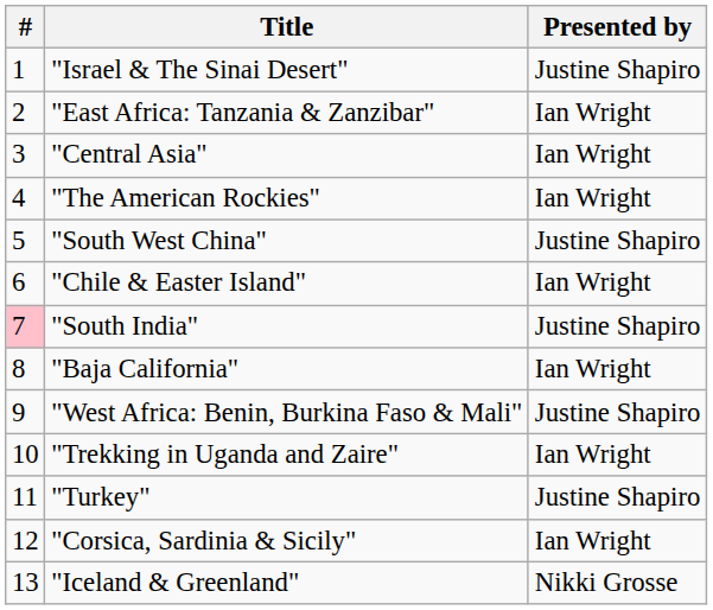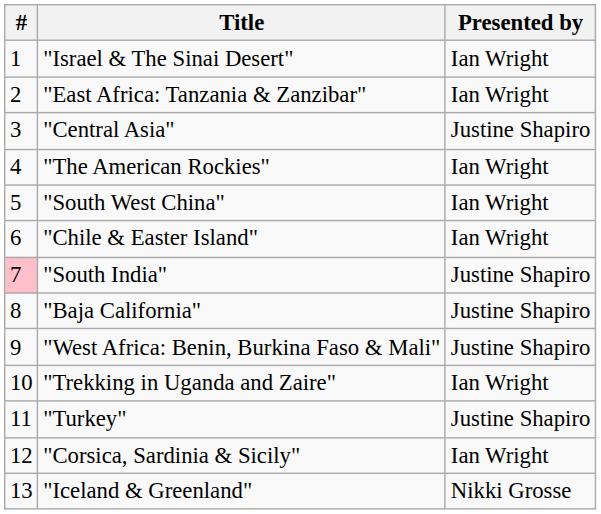"Israel & The Sinai Desert" | Presented by: Justine Shapiro -> Ian Wright
"Central Asia" | Presented by: Ian Wright -> Justine Shapiro
"South West China" | Presented by: Justine Shapiro -> Ian Wright
"Baja California" | Presented by: Ian Wright -> Justine Shapiro
